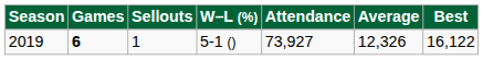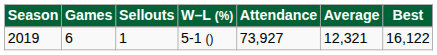2019 | Games: bold -> normal
2019 | Average: 12,326 -> 12,321
